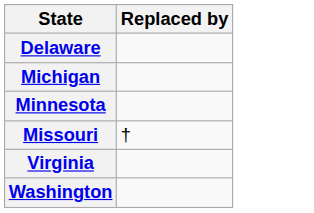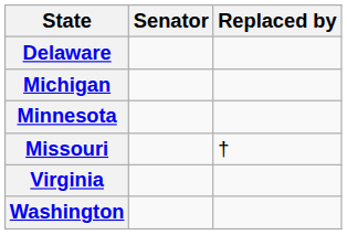+ column: Senator
